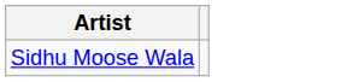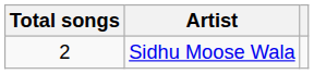+ column: Total songs | 2
